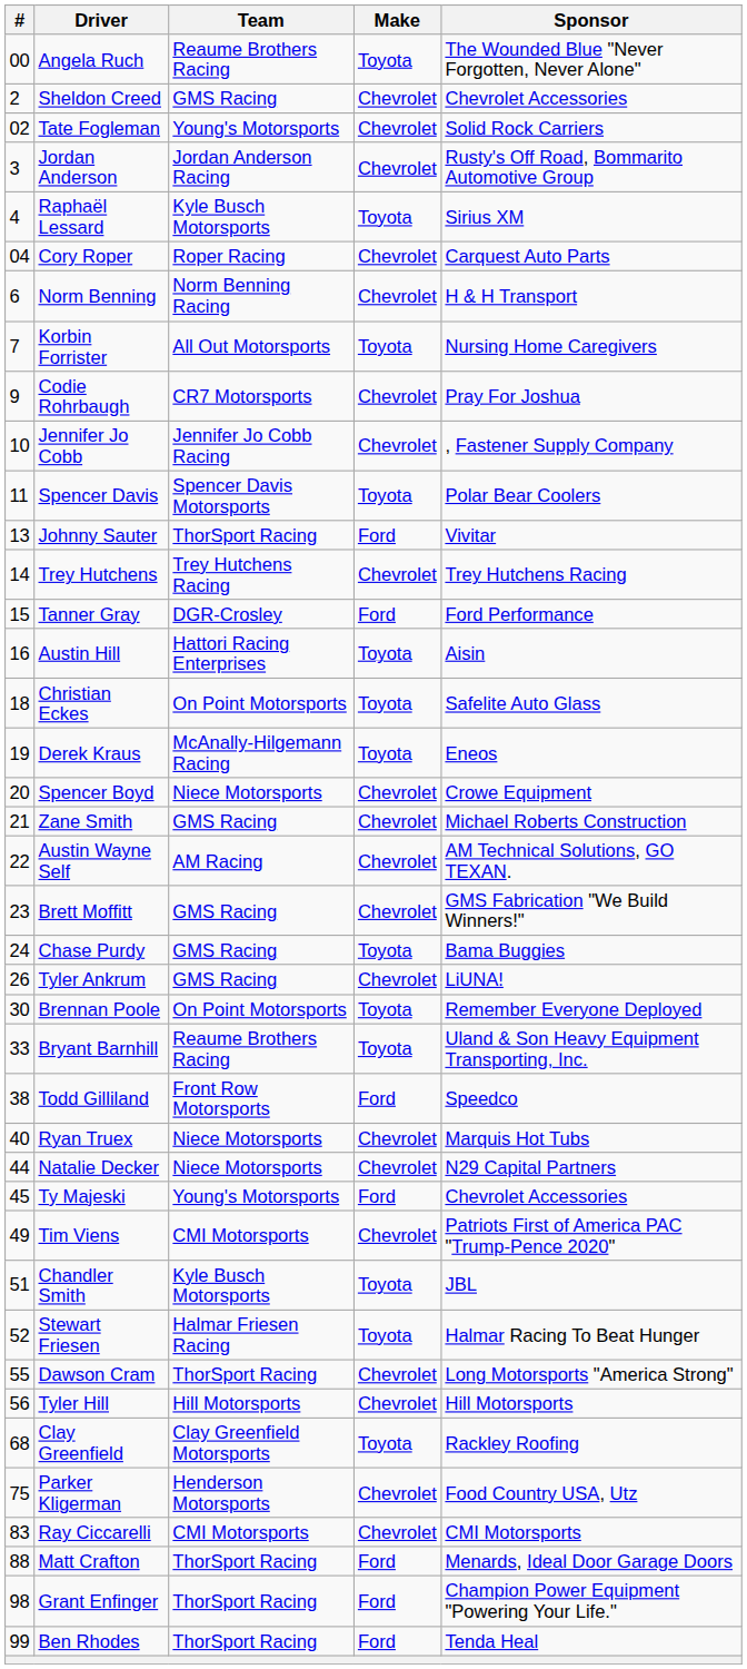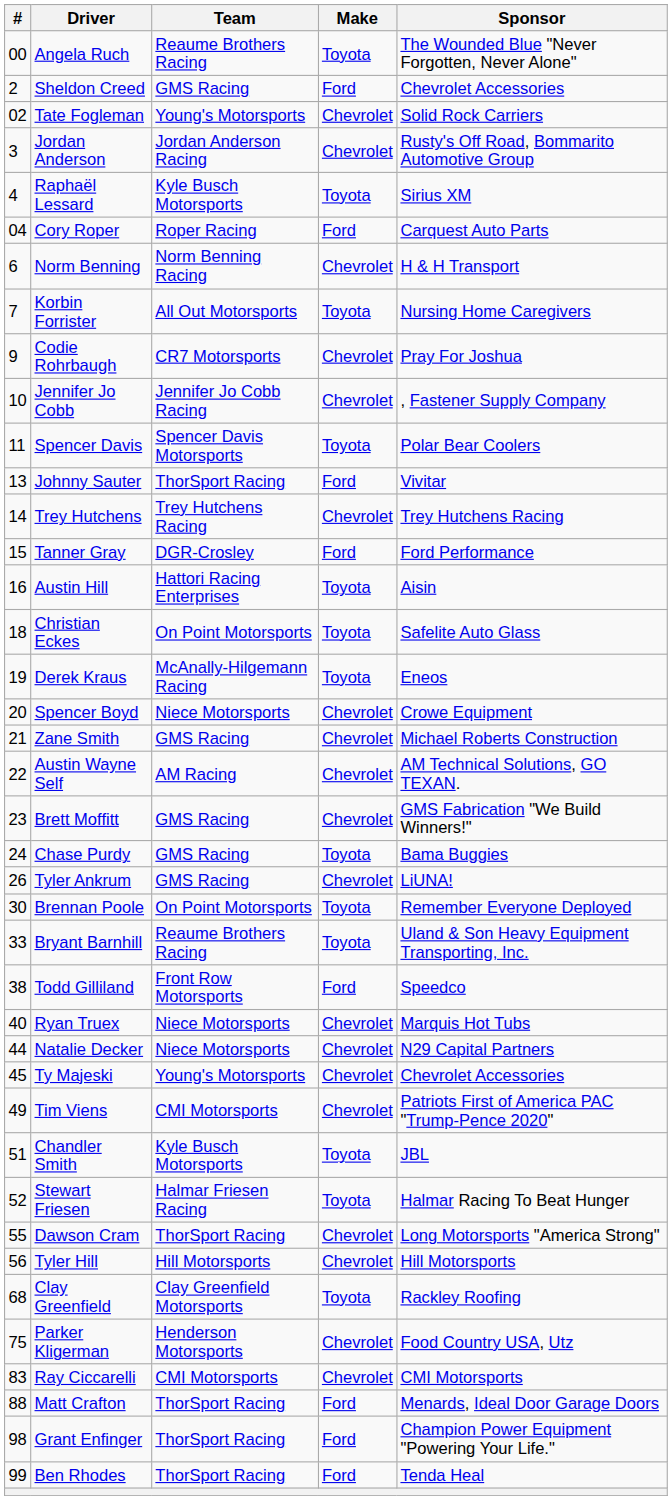Sheldon Creed | Make: Chevrolet -> Ford
Cory Roper | Make: Chevrolet -> Ford
Ty Majeski | Make: Ford -> Chevrolet
